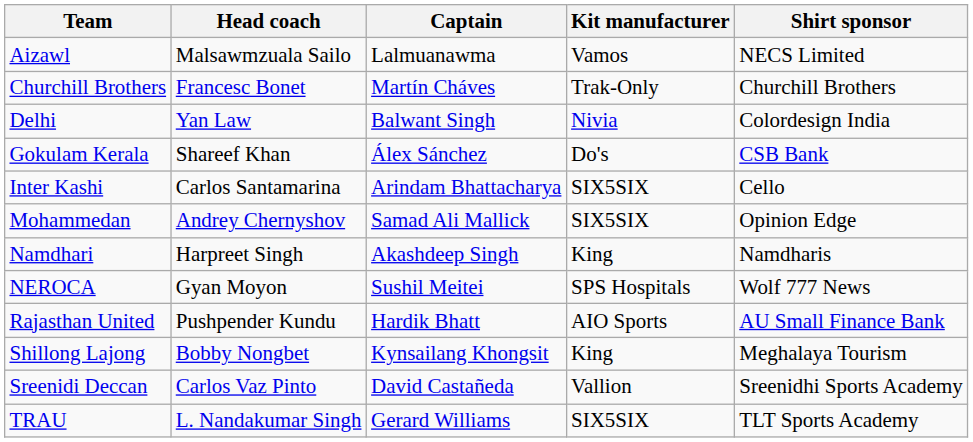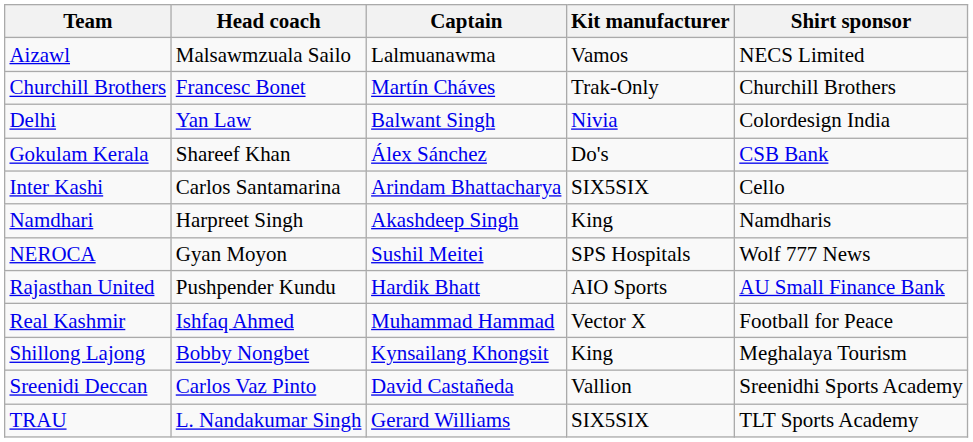- row: Mohammedan | Andrey Chernyshov | Samad Ali Mallick | SIX5SIX | Opinion Edge
+ row: Real Kashmir | Ishfaq Ahmed | Muhammad Hammad | Vector X | Football for Peace
